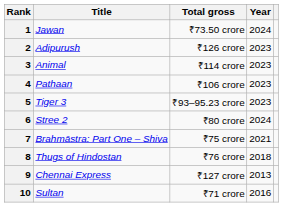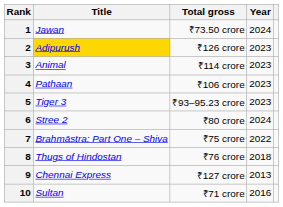2 | Title: no background -> gold background
7 | Year: 2021 -> 2022
